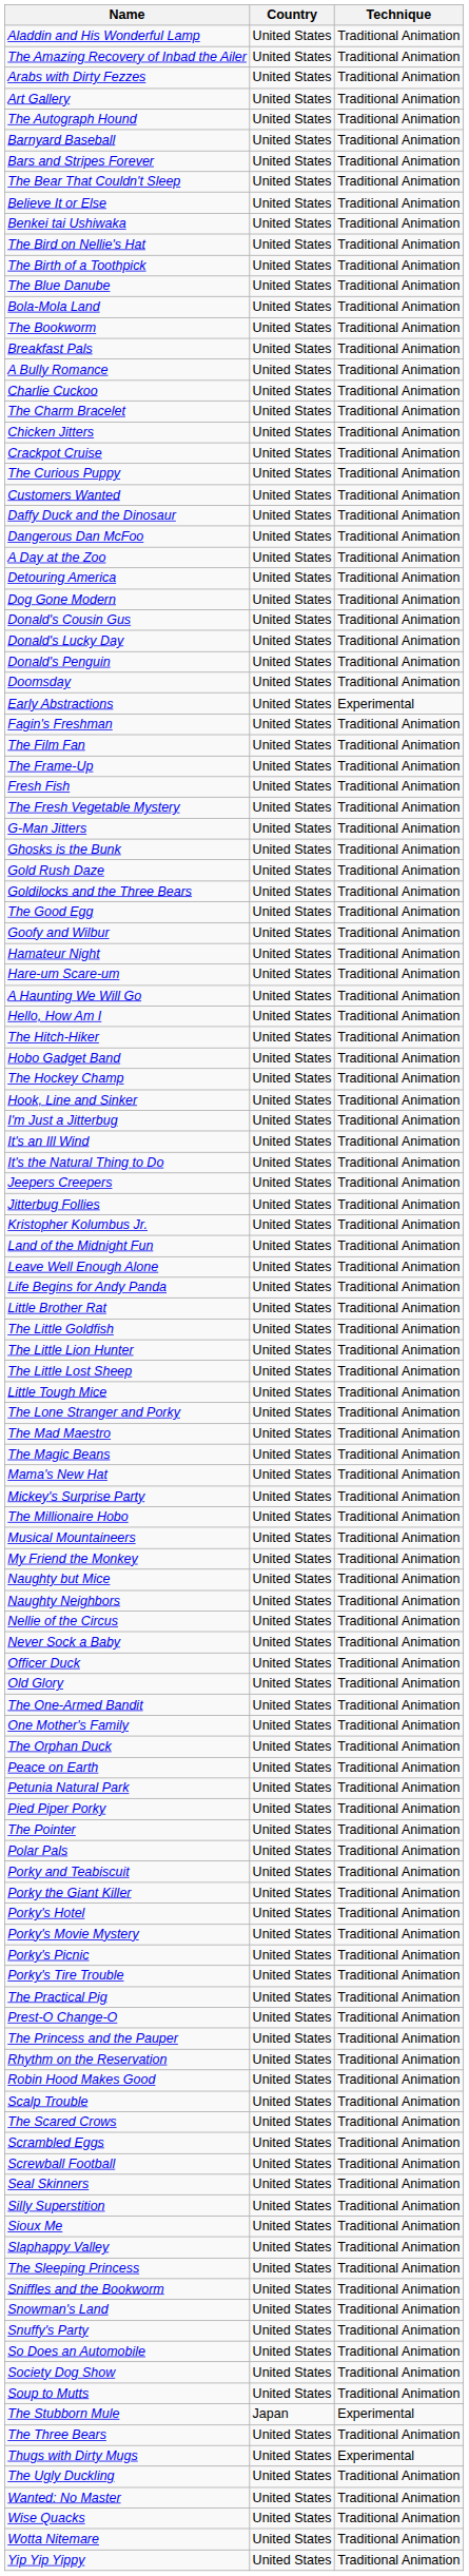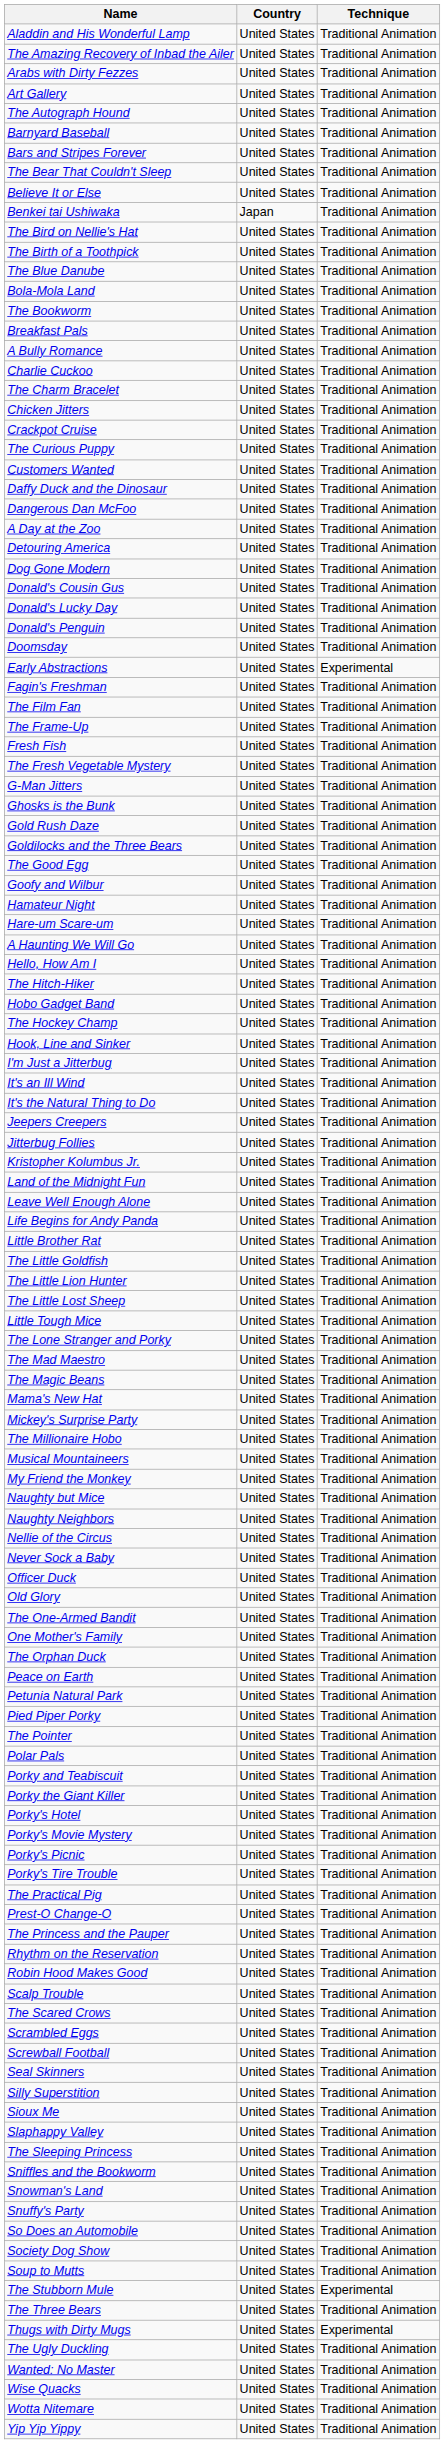Benkei tai Ushiwaka | Country: United States -> Japan
The Stubborn Mule | Country: Japan -> United States
